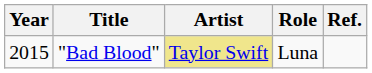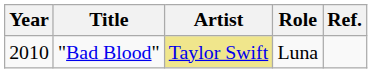"Bad Blood" | Year: 2015 -> 2010
